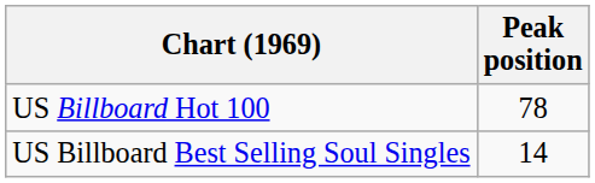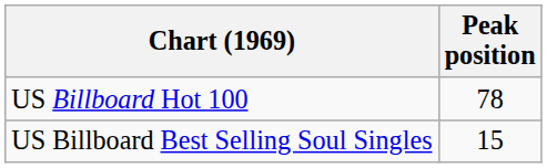US Billboard Best Selling Soul Singles | Peak position: 14 -> 15
